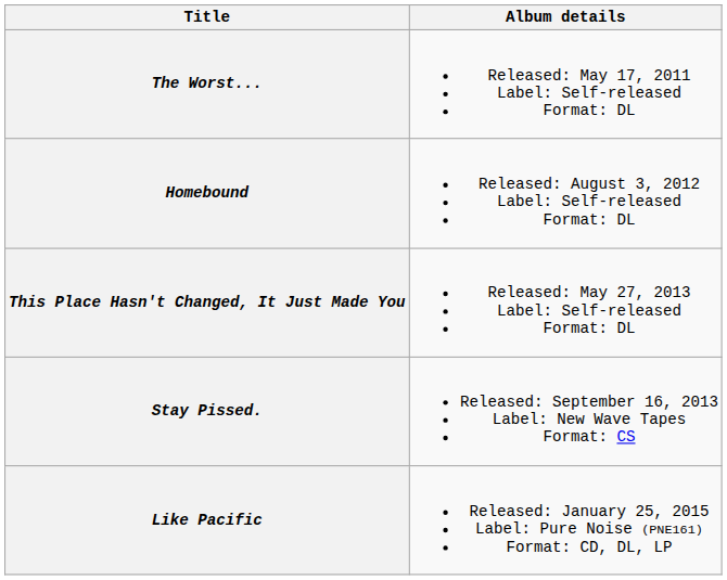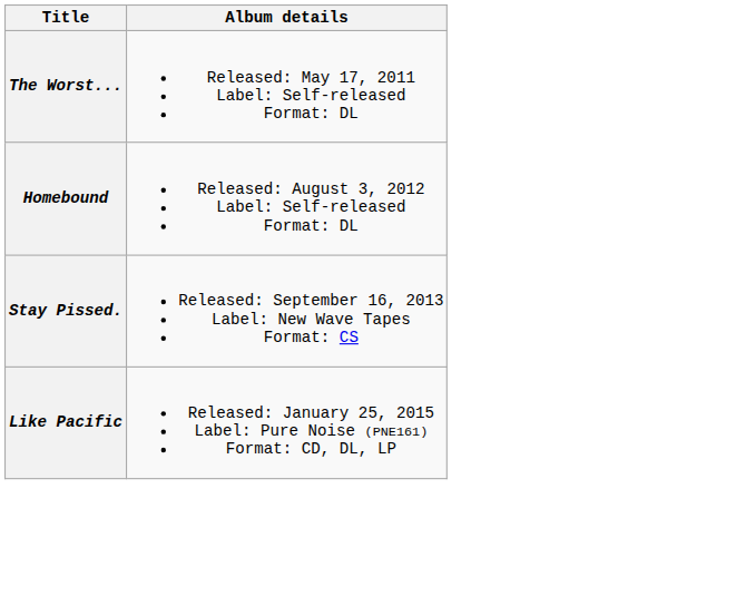- row: This Place Hasn't Changed, It Just Made You | Released: May 27, 2013 Label: Self-released Format: DL
